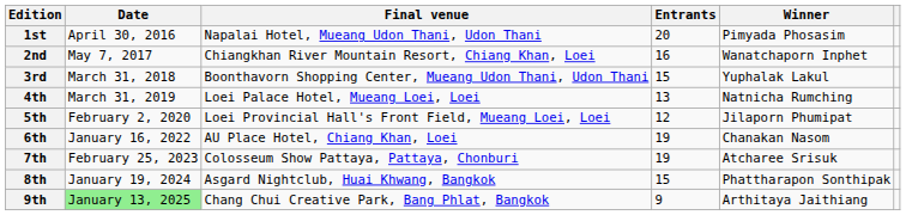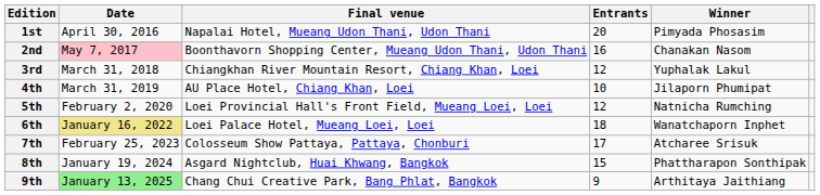2nd | Date: no background -> pink background
2nd | Final venue: Chiangkhan River Mountain Resort, Chiang Khan, Loei -> Boonthavorn Shopping Center, Mueang Udon Thani, Udon Thani
2nd | Winner: Wanatchaporn Inphet -> Chanakan Nasom
3rd | Final venue: Boonthavorn Shopping Center, Mueang Udon Thani, Udon Thani -> Chiangkhan River Mountain Resort, Chiang Khan, Loei
3rd | Entrants: 15 -> 12
4th | Final venue: Loei Palace Hotel, Mueang Loei, Loei -> AU Place Hotel, Chiang Khan, Loei
4th | Entrants: 13 -> 10
4th | Winner: Natnicha Rumching -> Jilaporn Phumipat
5th | Winner: Jilaporn Phumipat -> Natnicha Rumching
6th | Date: no background -> khaki background
6th | Final venue: AU Place Hotel, Chiang Khan, Loei -> Loei Palace Hotel, Mueang Loei, Loei
6th | Entrants: 19 -> 18
6th | Winner: Chanakan Nasom -> Wanatchaporn Inphet
7th | Entrants: 19 -> 17
